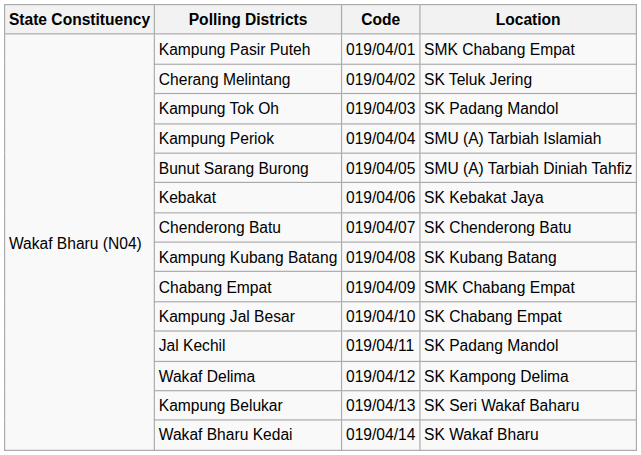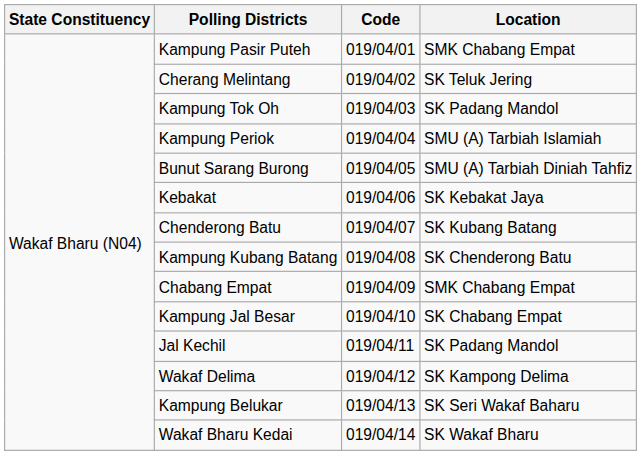Chenderong Batu | Location: SK Chenderong Batu -> SK Kubang Batang
Kampung Kubang Batang | Location: SK Kubang Batang -> SK Chenderong Batu
